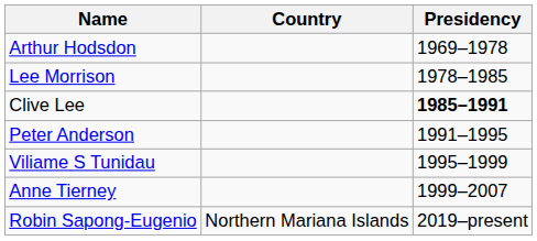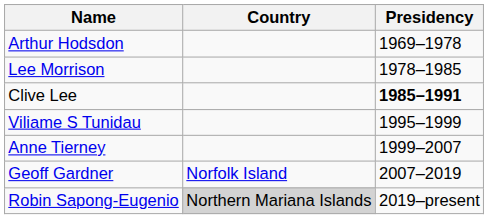- row: Peter Anderson | 1991–1995
+ row: Geoff Gardner | Norfolk Island | 2007–2019
Robin Sapong-Eugenio | Country: no background -> lightgrey background
